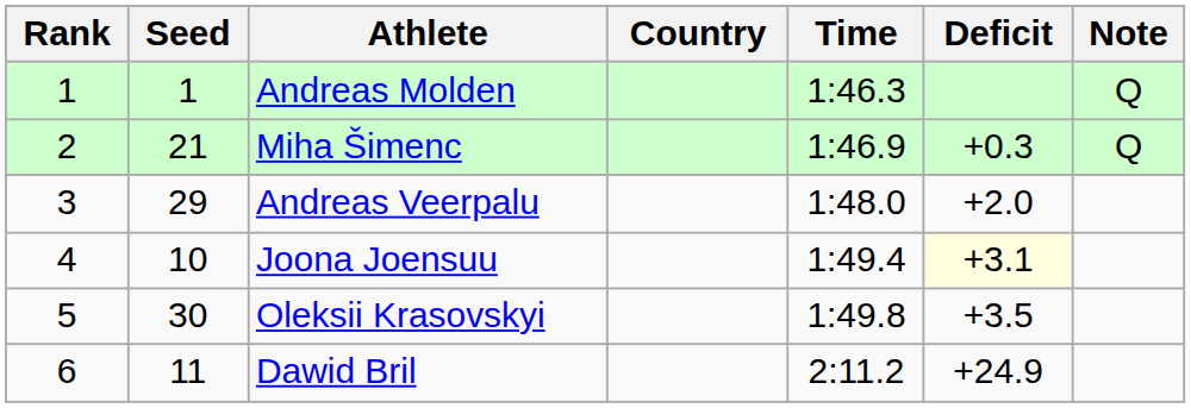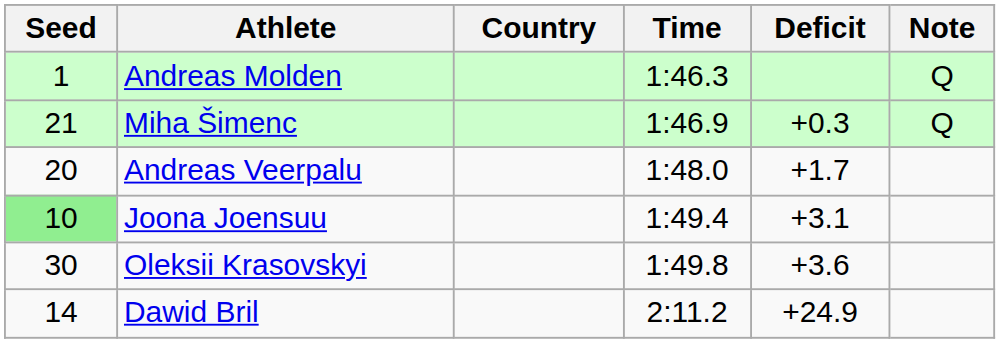- column: Rank | 1 | 2 | 3 | 4 | 5 | 6
Andreas Veerpalu | Seed: 29 -> 20
Andreas Veerpalu | Deficit: +2.0 -> +1.7
Joona Joensuu | Seed: no background -> lightgreen background
Joona Joensuu | Deficit: lightyellow background -> no background
Oleksii Krasovskyi | Deficit: +3.5 -> +3.6
Dawid Bril | Seed: 11 -> 14
